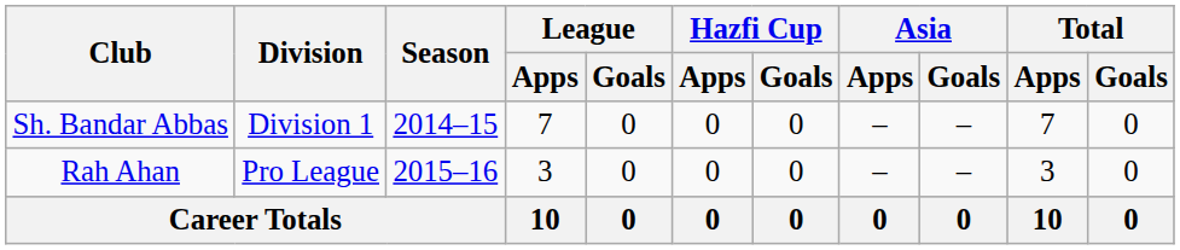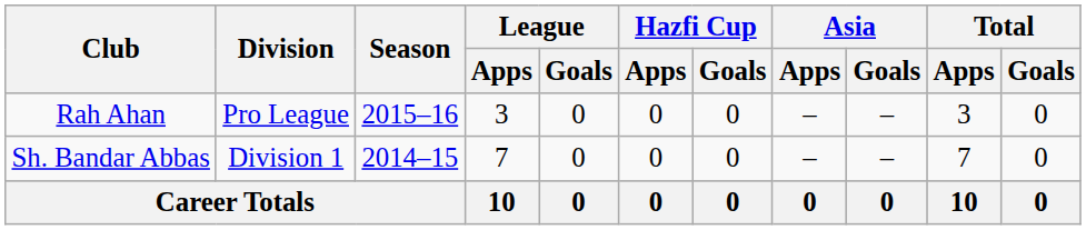rows swapped: Sh. Bandar Abbas <-> Rah Ahan
